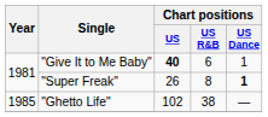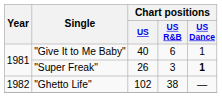"Give It to Me Baby" | Chart positions / US: bold -> normal
"Super Freak" | Chart positions / US R&B: 8 -> 3
"Ghetto Life" | Year: 1985 -> 1982
